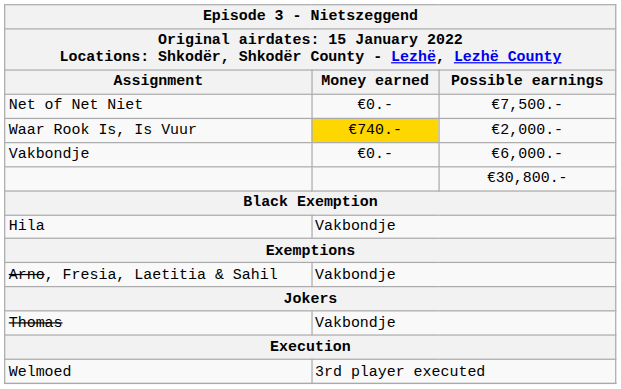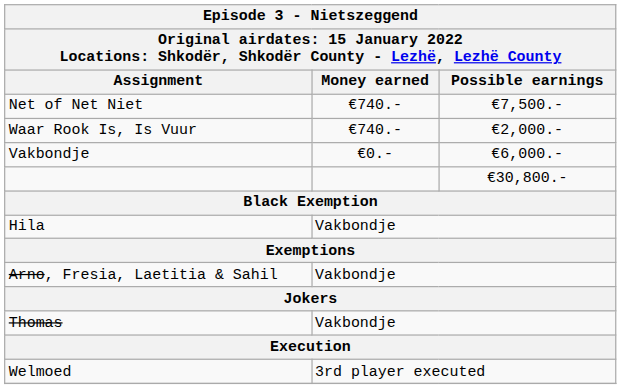Net of Net Niet | Money earned: €0.- -> €740.-
Waar Rook Is, Is Vuur | Money earned: gold background -> no background
